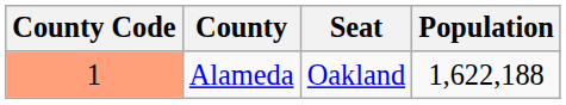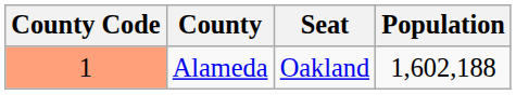Alameda | Population: 1,622,188 -> 1,602,188
